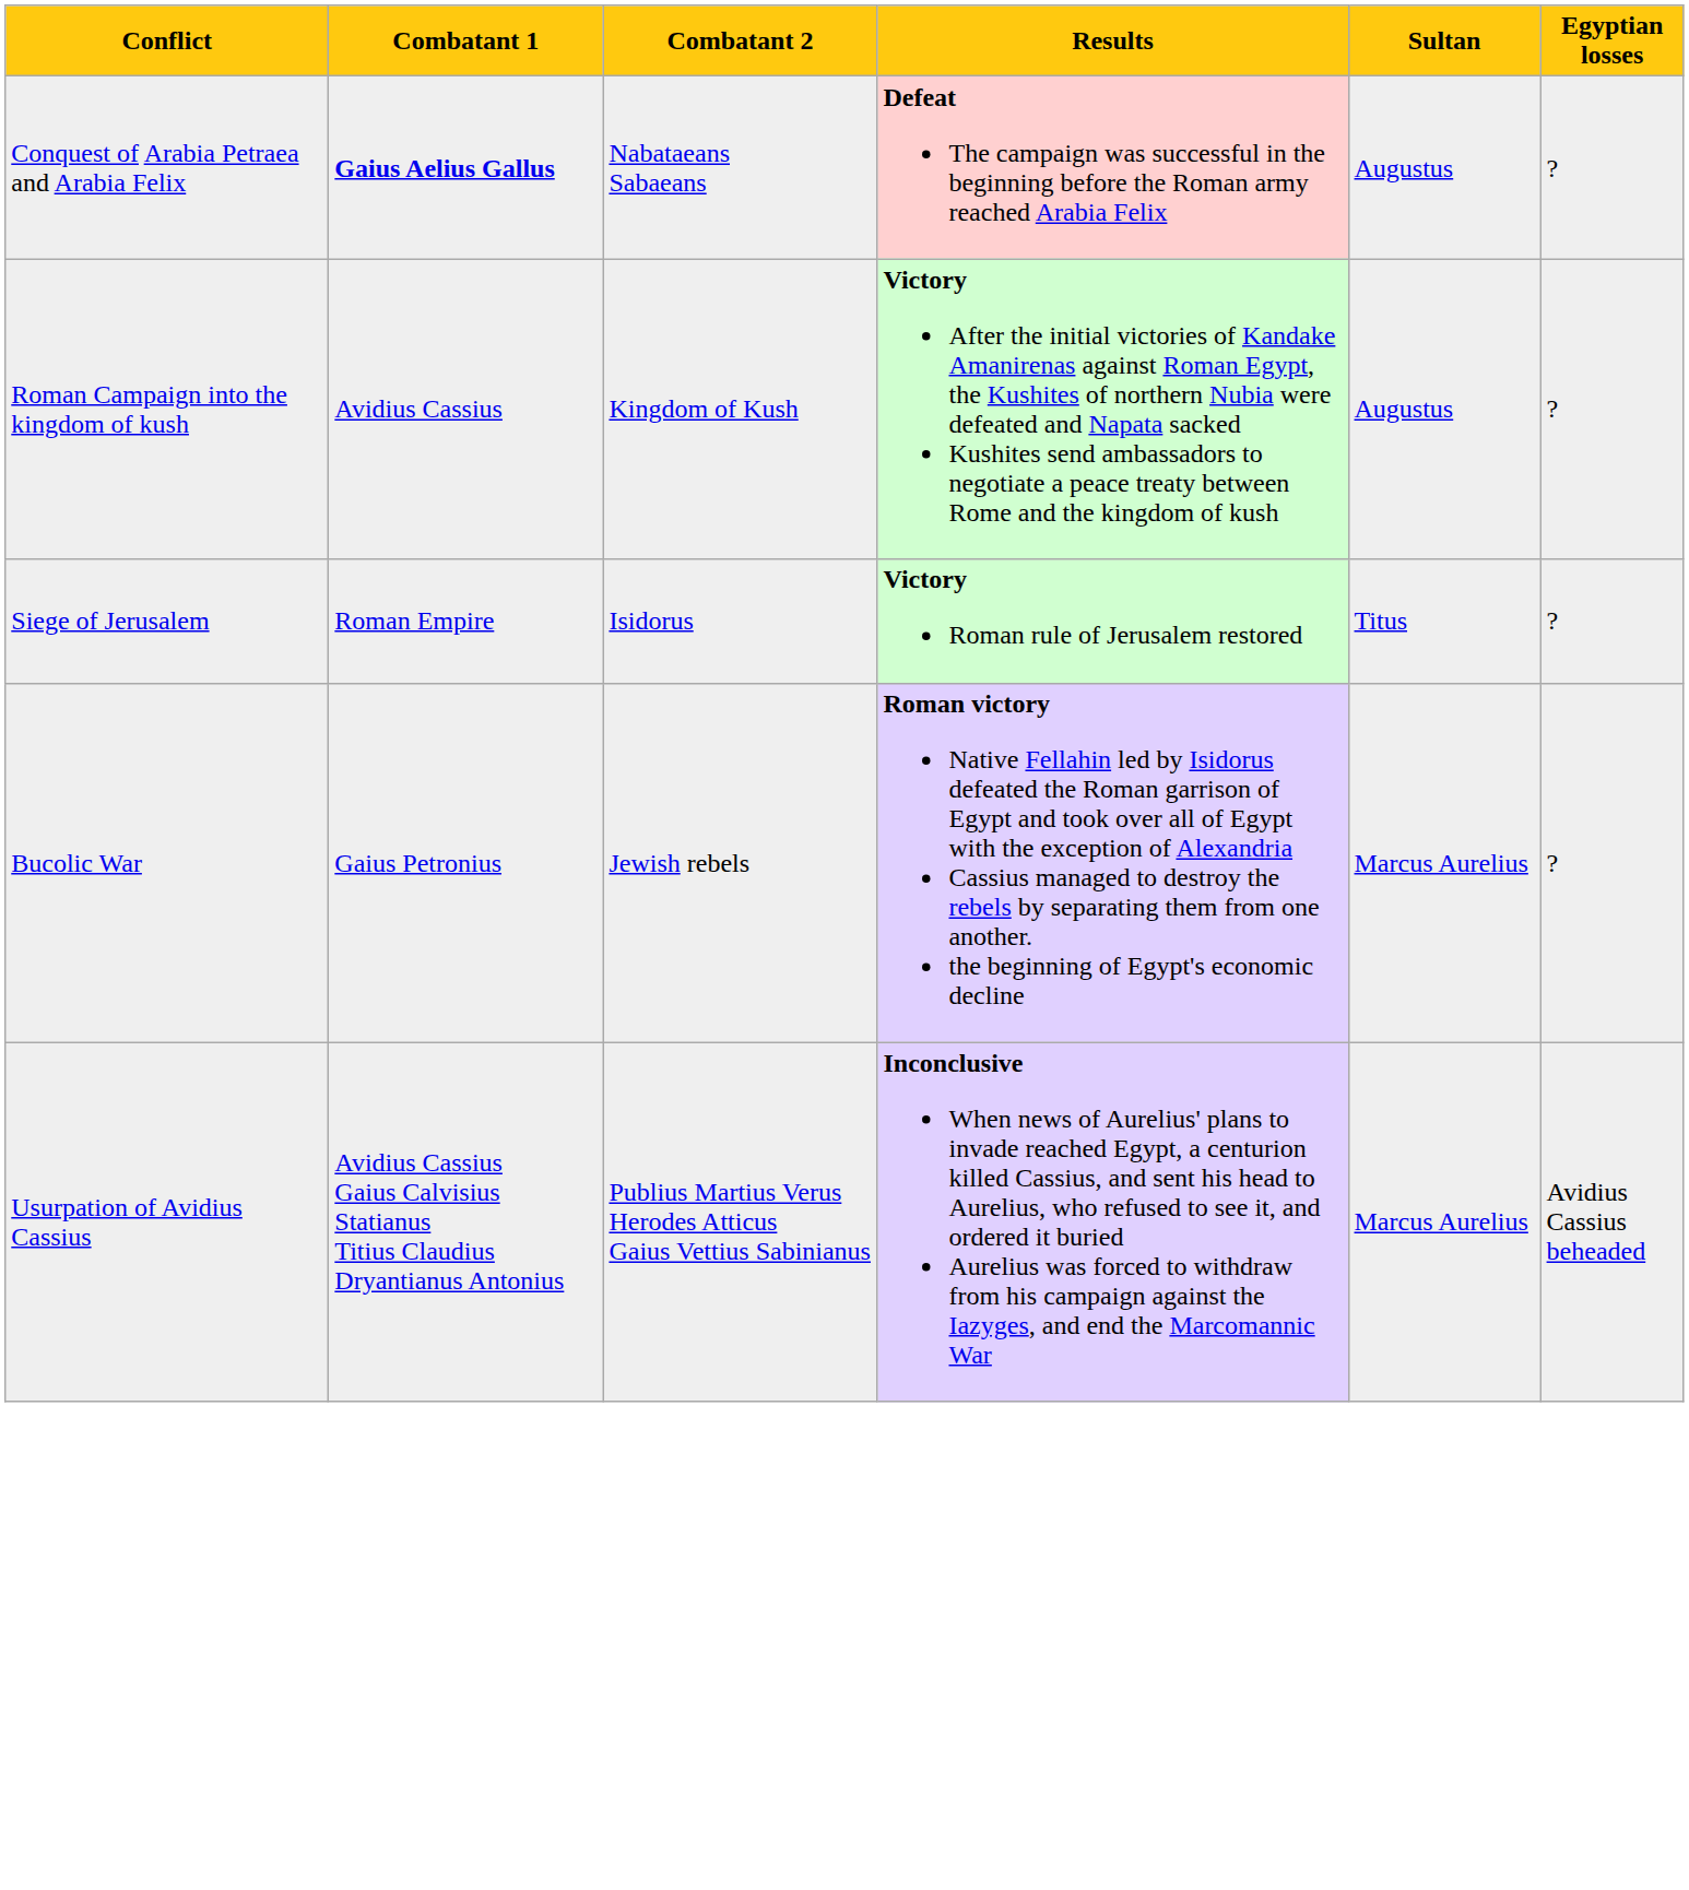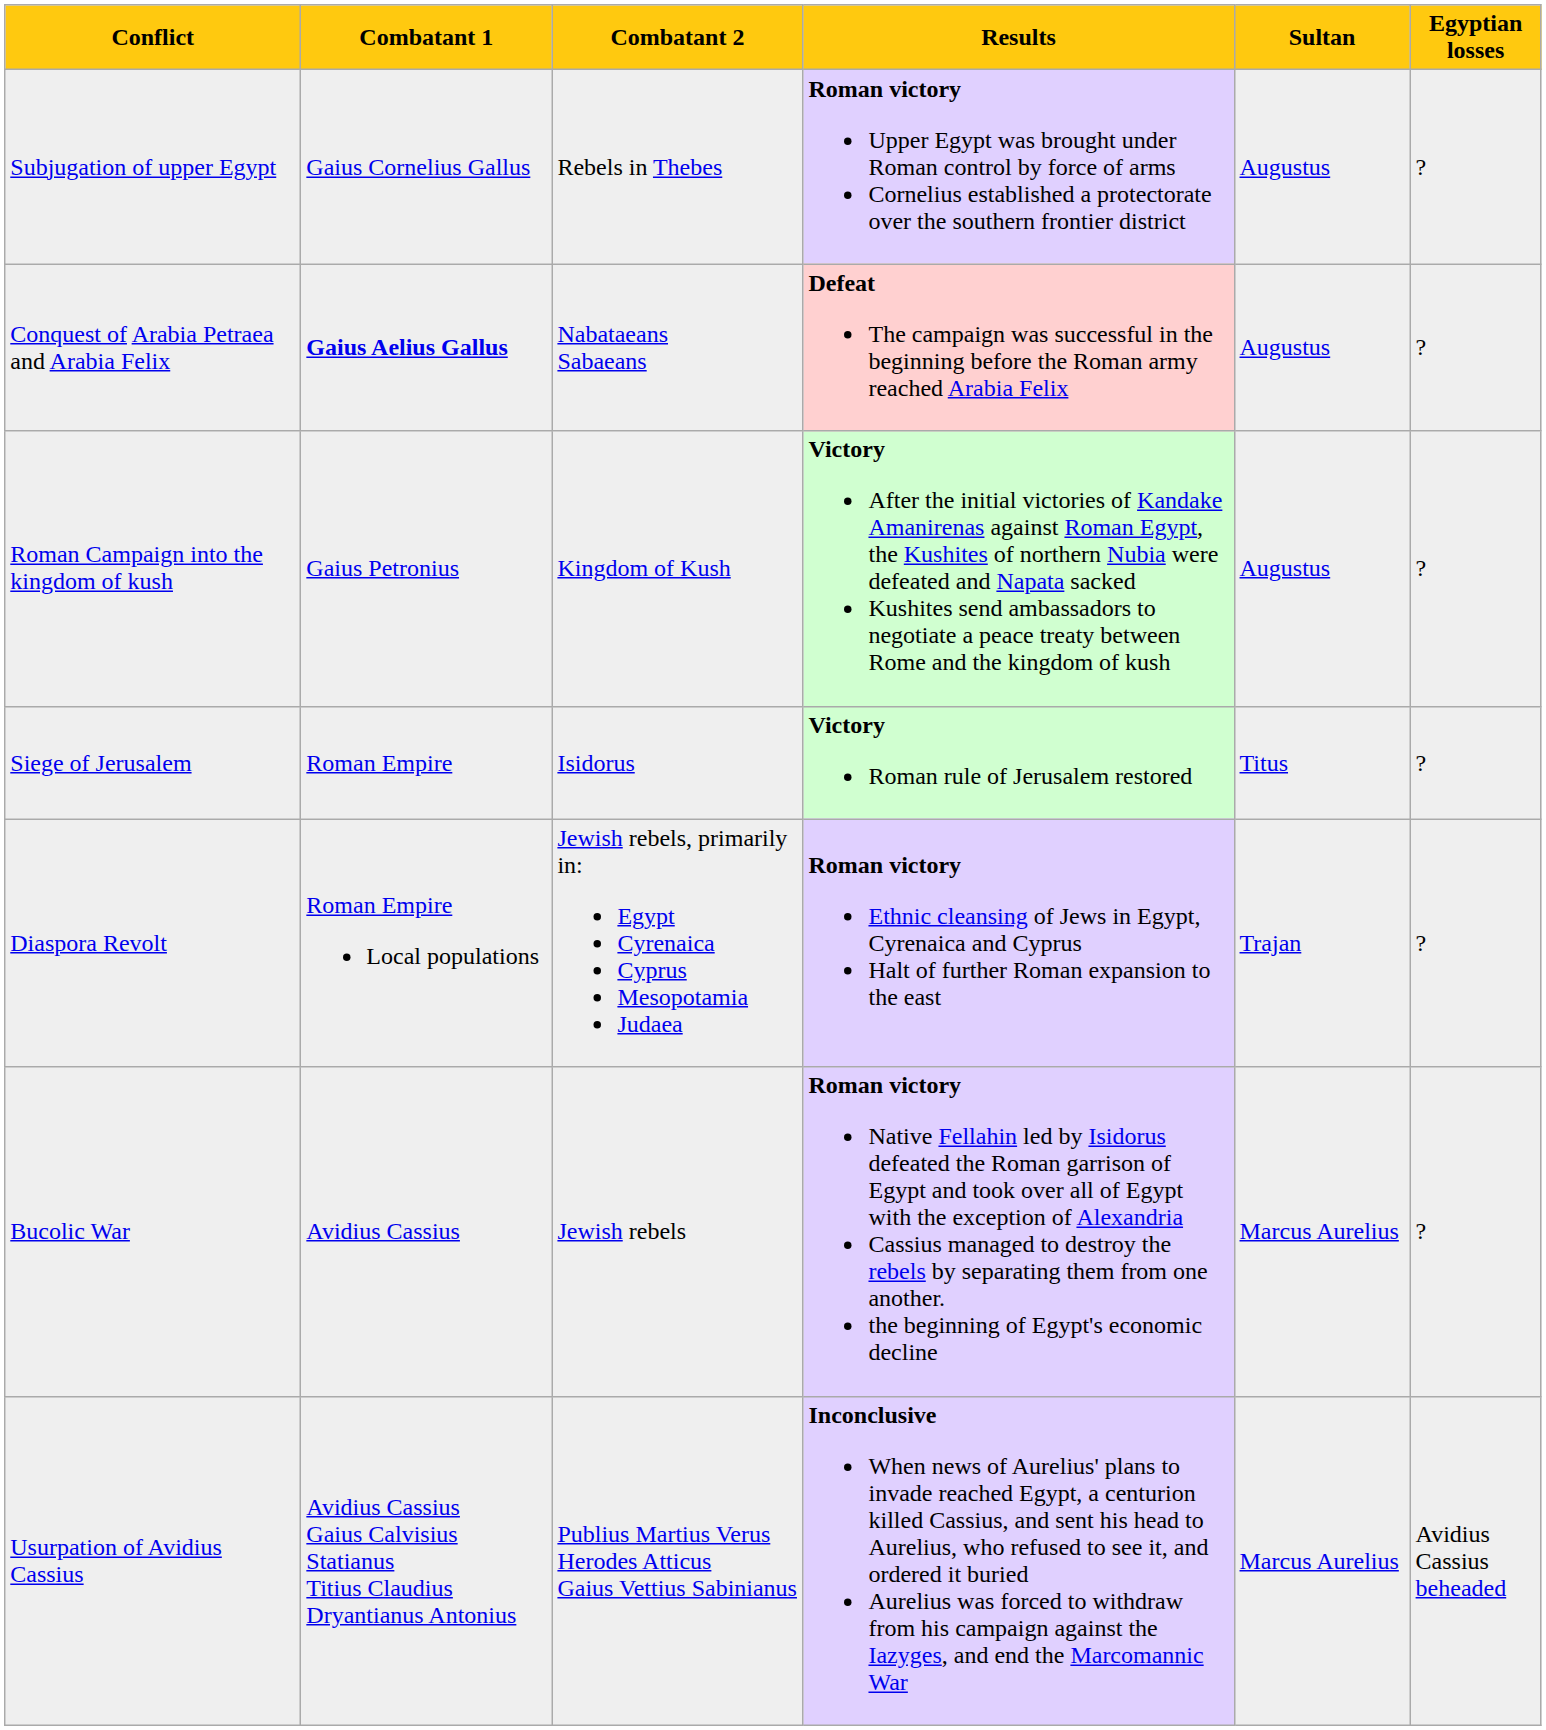+ row: Subjugation of upper Egypt | Gaius Cornelius Gallus | Rebels in Thebes | Roman victory Upper Egypt was brought under Roman control by force of arms Cornelius established a protectorate over the southern frontier district | Augustus | ?
Roman Campaign into the kingdom of kush | Combatant 1: Avidius Cassius -> Gaius Petronius
+ row: Diaspora Revolt | Roman Empire Local populations | Jewish rebels, primarily in: Egypt Cyrenaica Cyprus Mesopotamia Judaea | Roman victory Ethnic cleansing of Jews in Egypt, Cyrenaica and Cyprus Halt of further Roman expansion to the east | Trajan | ?
Bucolic War | Combatant 1: Gaius Petronius -> Avidius Cassius
